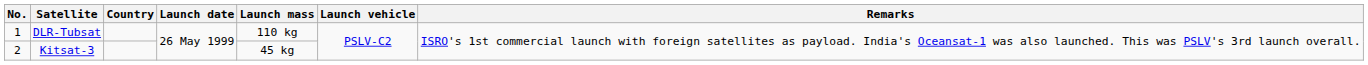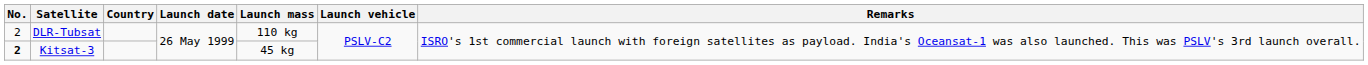DLR-Tubsat | No.: 1 -> 2
Kitsat-3 | No.: normal -> bold
